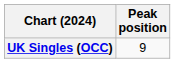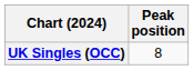UK Singles (OCC) | Peak position: 9 -> 8
